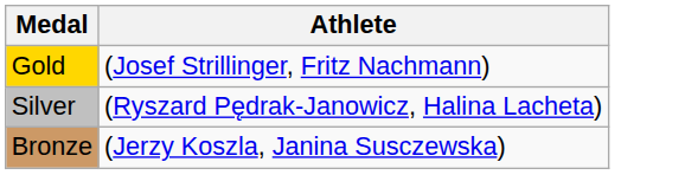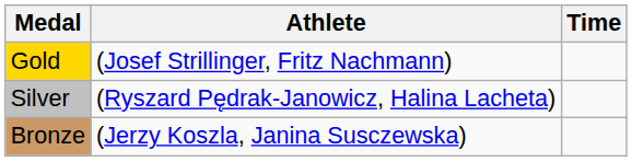+ column: Time
